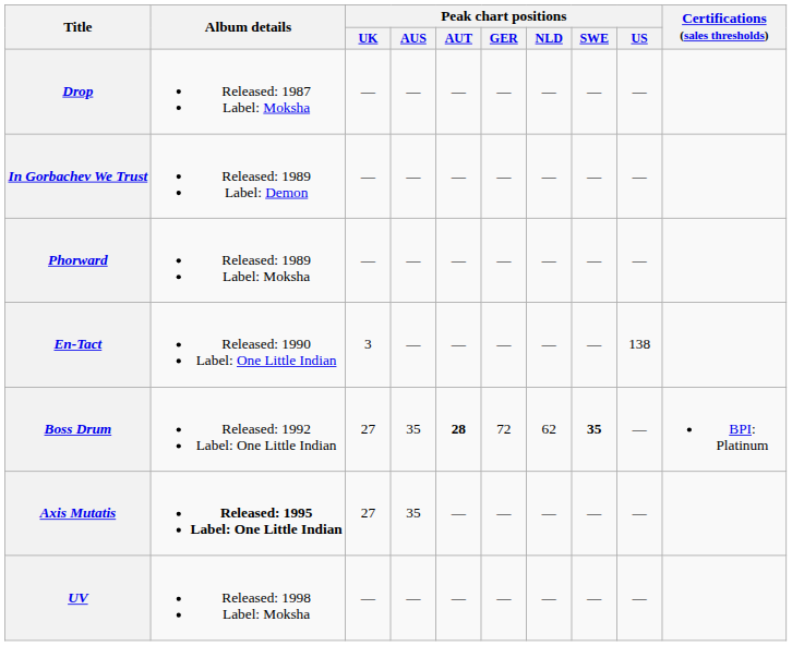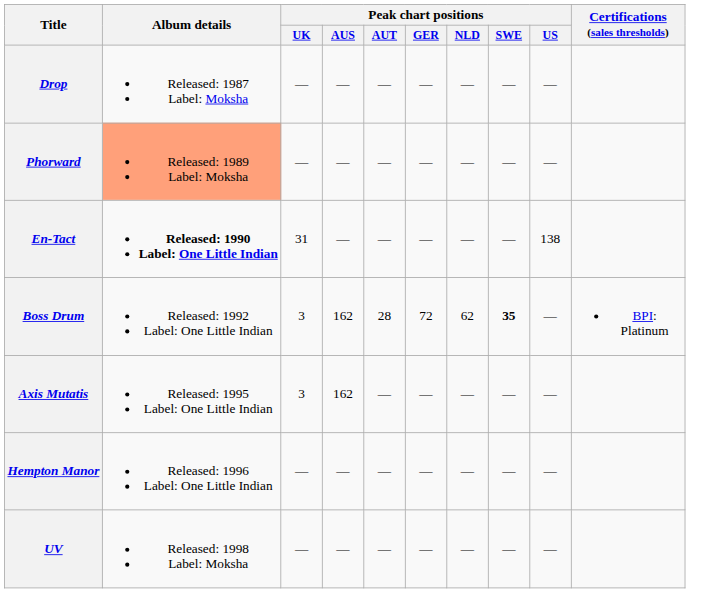- row: In Gorbachev We Trust | Released: 1989 Label: Demon | — | — | — | — | — | — | —
Phorward | Album details: no background -> lightsalmon background
En-Tact | Album details: normal -> bold
En-Tact | Peak chart positions / UK: 3 -> 31
Boss Drum | Peak chart positions / UK: 27 -> 3
Boss Drum | Peak chart positions / AUS: 35 -> 162
Boss Drum | Peak chart positions / AUT: bold -> normal
Axis Mutatis | Album details: bold -> normal
Axis Mutatis | Peak chart positions / UK: 27 -> 3
Axis Mutatis | Peak chart positions / AUS: 35 -> 162
+ row: Hempton Manor | Released: 1996 Label: One Little Indian | — | — | — | — | — | — | —
